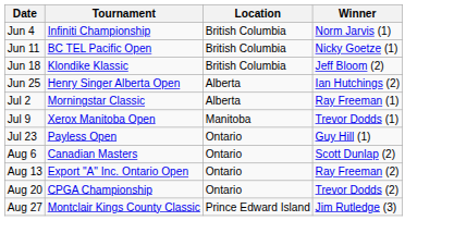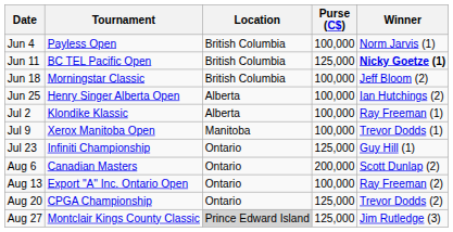+ column: Purse (C$) | 100,000 | 125,000 | 100,000 | 100,000 | 100,000 | 100,000 | 125,000 | 200,000 | 100,000 | 125,000 | 125,000
Jun 4 | Tournament: Infiniti Championship -> Payless Open
Jun 11 | Winner: normal -> bold
Jun 18 | Tournament: Klondike Klassic -> Morningstar Classic
Jul 2 | Tournament: Morningstar Classic -> Klondike Klassic
Jul 23 | Tournament: Payless Open -> Infiniti Championship
Aug 27 | Location: no background -> lightgrey background
